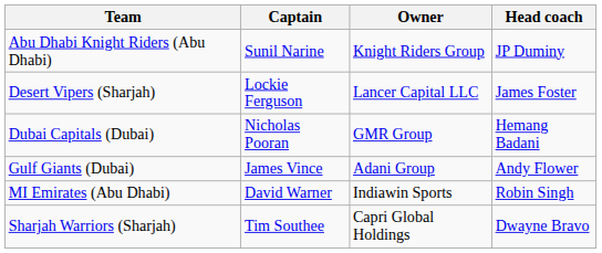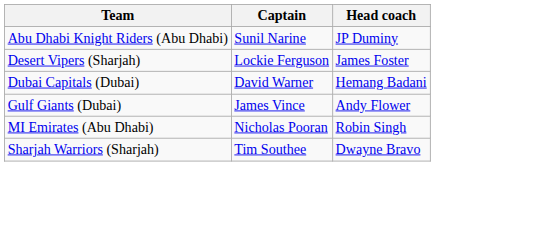- column: Owner | Knight Riders Group | Lancer Capital LLC | GMR Group | Adani Group | Indiawin Sports | Capri Global Holdings
Dubai Capitals (Dubai) | Captain: Nicholas Pooran -> David Warner
MI Emirates (Abu Dhabi) | Captain: David Warner -> Nicholas Pooran
